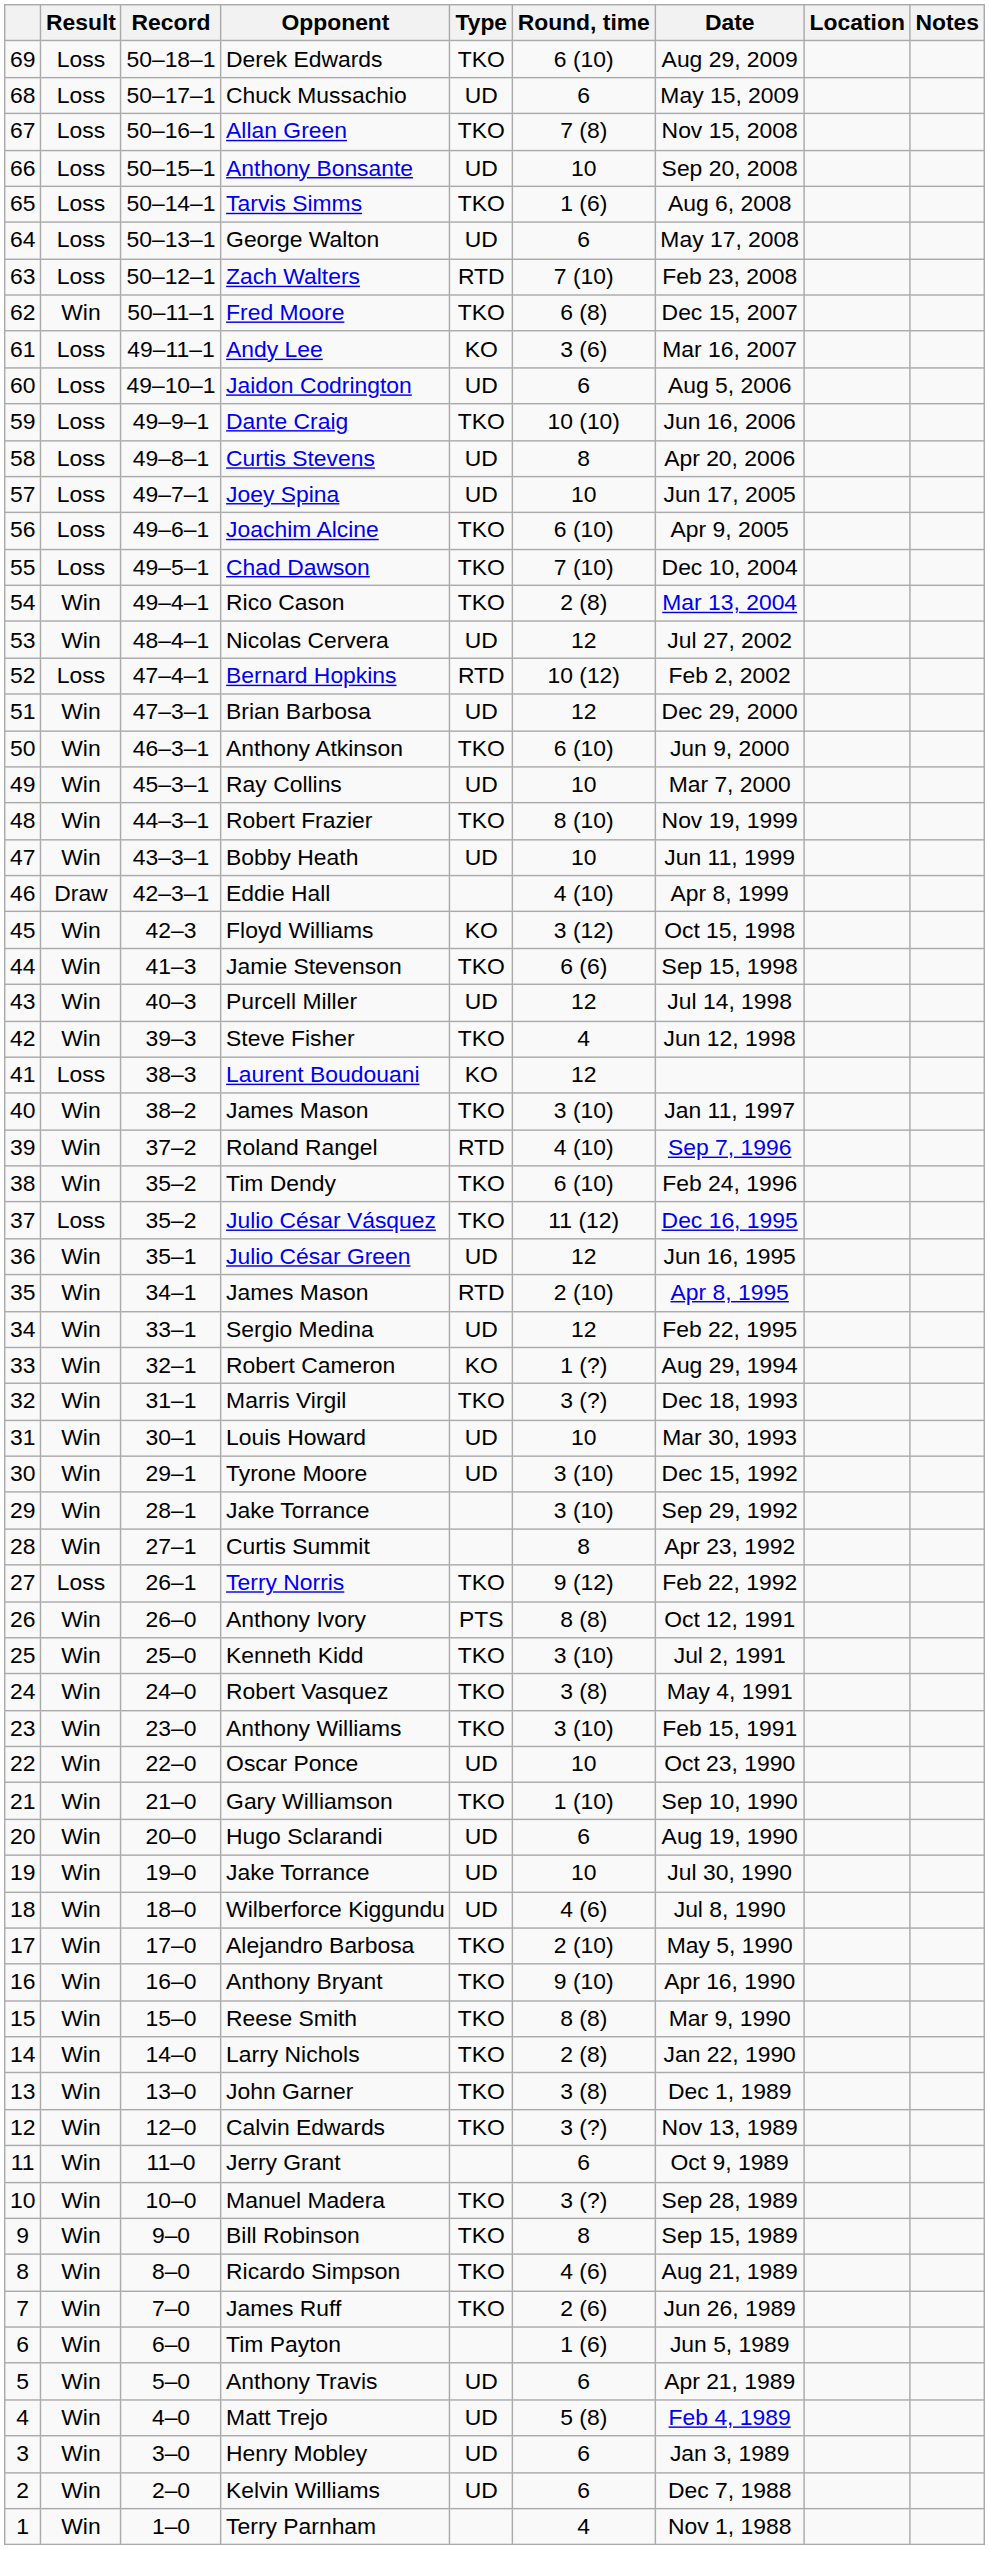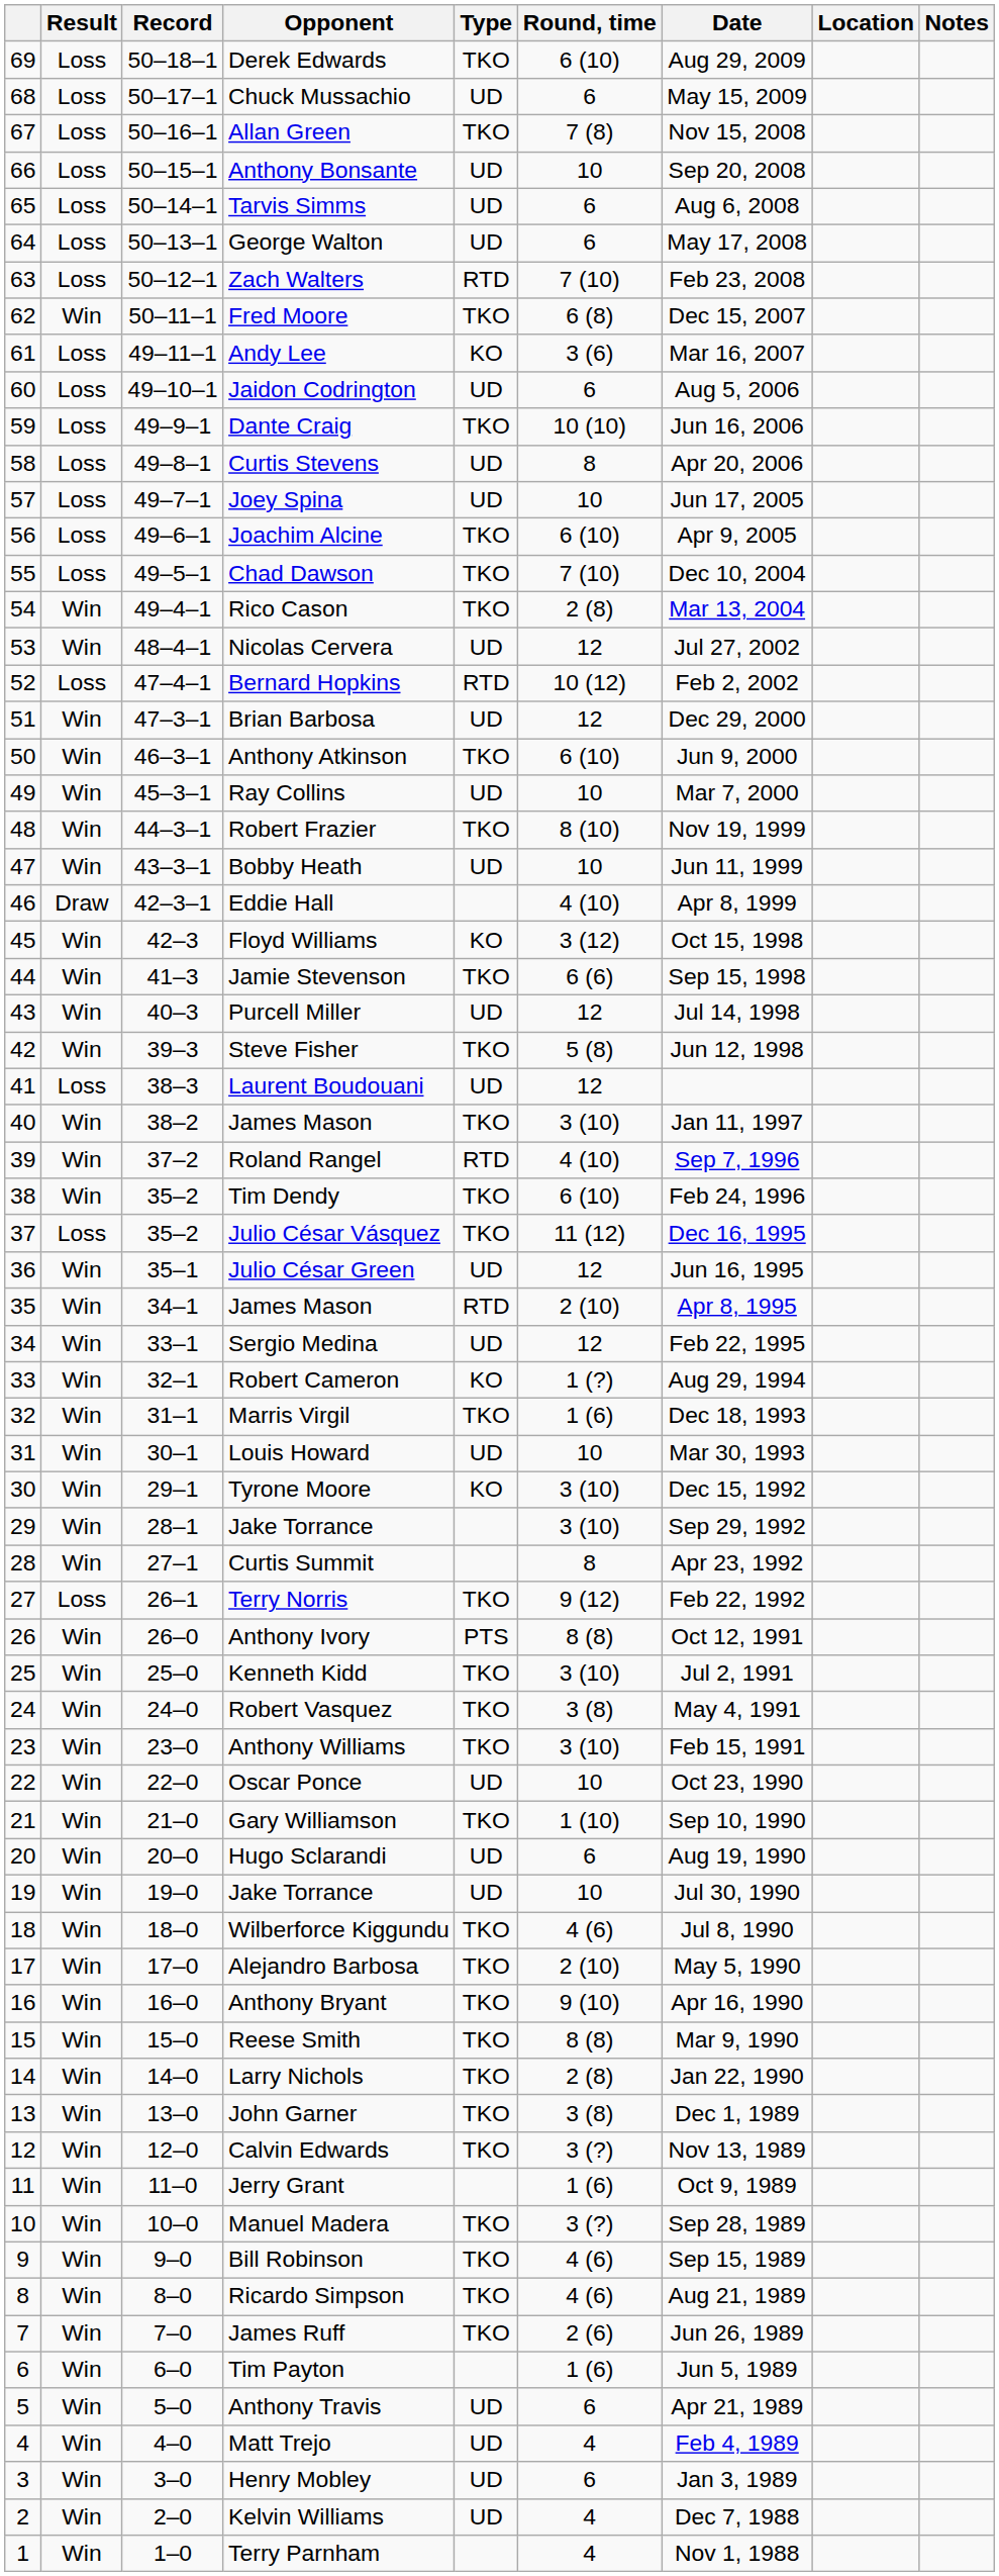Tarvis Simms | Type: TKO -> UD
Tarvis Simms | Round, time: 1 (6) -> 6
Steve Fisher | Round, time: 4 -> 5 (8)
Laurent Boudouani | Type: KO -> UD
Marris Virgil | Round, time: 3 (?) -> 1 (6)
Tyrone Moore | Type: UD -> KO
Wilberforce Kiggundu | Type: UD -> TKO
Jerry Grant | Round, time: 6 -> 1 (6)
Bill Robinson | Round, time: 8 -> 4 (6)
Matt Trejo | Round, time: 5 (8) -> 4
Kelvin Williams | Round, time: 6 -> 4
